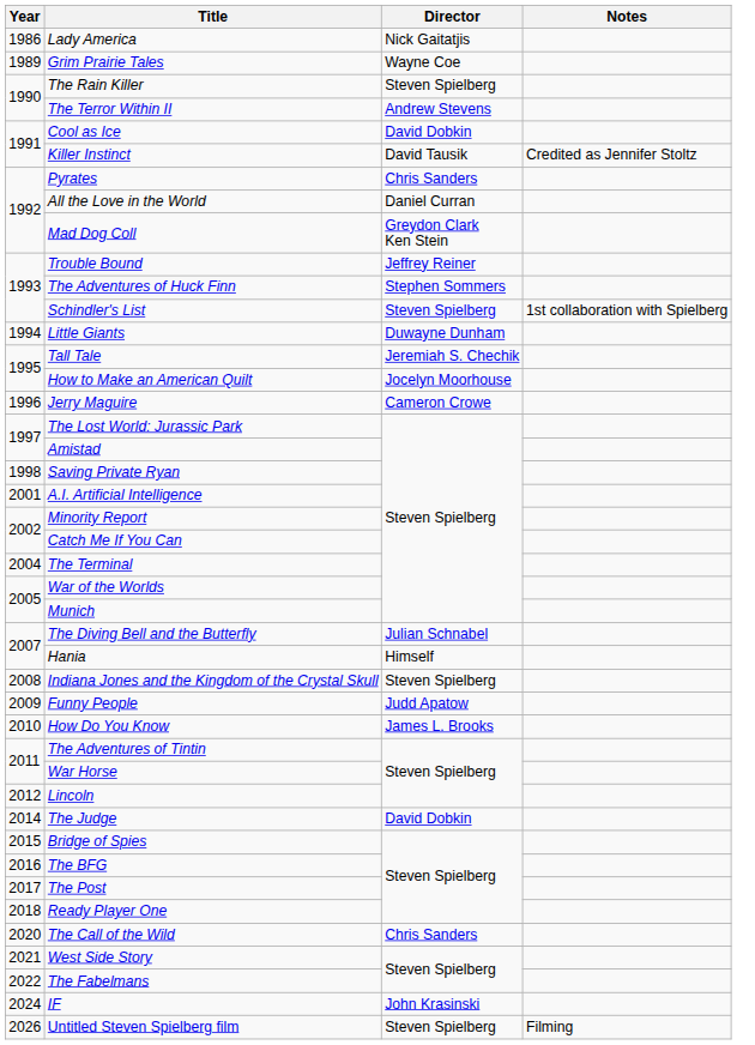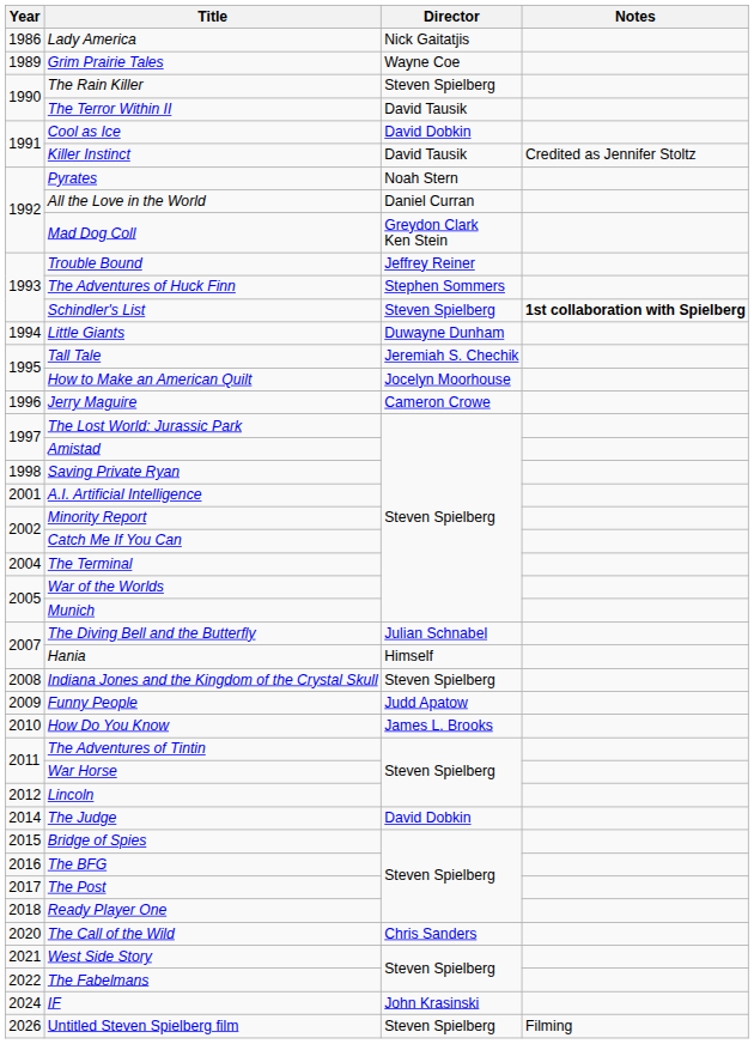The Terror Within II | Director: Andrew Stevens -> David Tausik
Pyrates | Director: Chris Sanders -> Noah Stern
Schindler's List | Notes: normal -> bold
